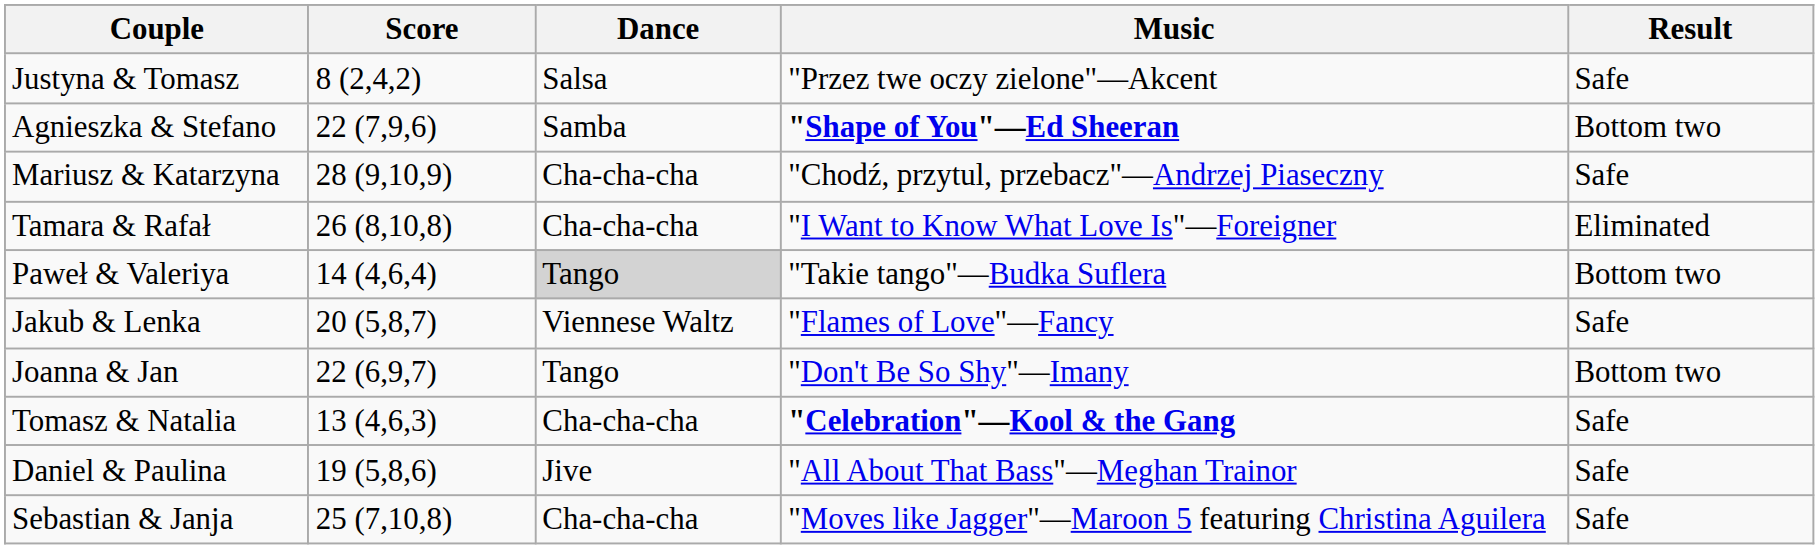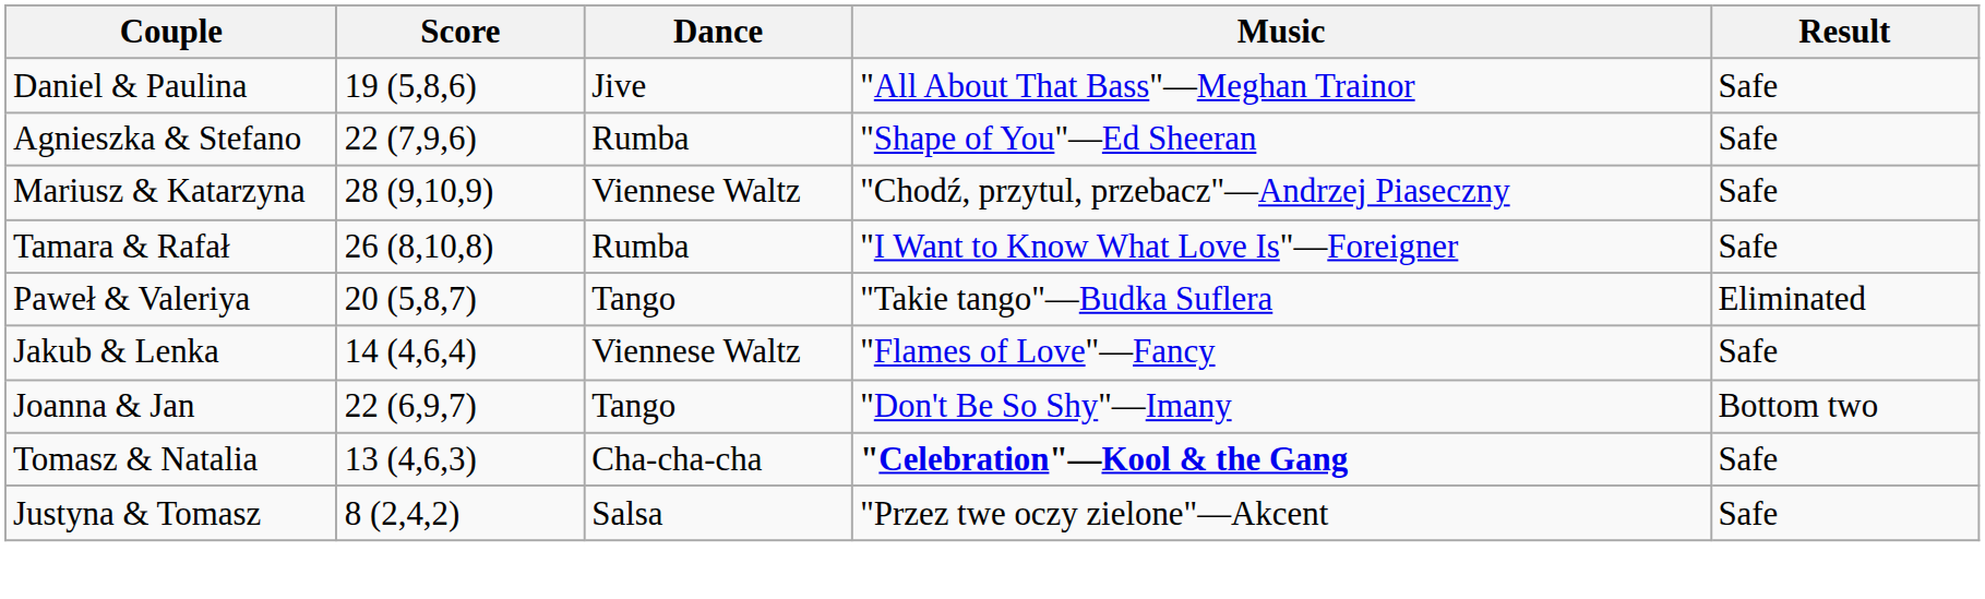rows swapped: Daniel & Paulina <-> Justyna & Tomasz
Agnieszka & Stefano | Dance: Samba -> Rumba
Agnieszka & Stefano | Music: bold -> normal
Agnieszka & Stefano | Result: Bottom two -> Safe
Mariusz & Katarzyna | Dance: Cha-cha-cha -> Viennese Waltz
Tamara & Rafał | Dance: Cha-cha-cha -> Rumba
Tamara & Rafał | Result: Eliminated -> Safe
Paweł & Valeriya | Score: 14 (4,6,4) -> 20 (5,8,7)
Paweł & Valeriya | Dance: lightgrey background -> no background
Paweł & Valeriya | Result: Bottom two -> Eliminated
Jakub & Lenka | Score: 20 (5,8,7) -> 14 (4,6,4)
- row: Sebastian & Janja | 25 (7,10,8) | Cha-cha-cha | "Moves like Jagger"—Maroon 5 featuring Christina Aguilera | Safe
